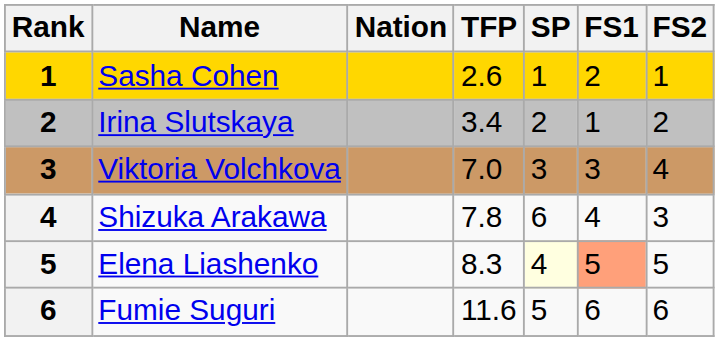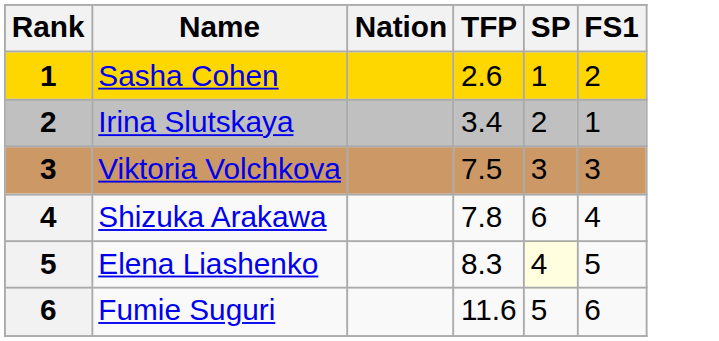- column: FS2 | 1 | 2 | 4 | 3 | 5 | 6
Viktoria Volchkova | TFP: 7.0 -> 7.5
Elena Liashenko | FS1: lightsalmon background -> no background
